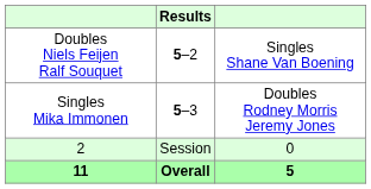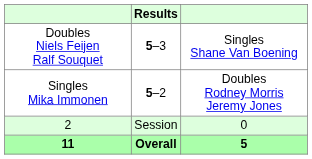Doubles Niels Feijen Ralf Souquet | Results: 5–2 -> 5–3
Singles Mika Immonen | Results: 5–3 -> 5–2
